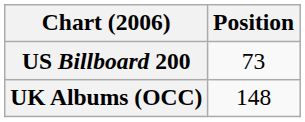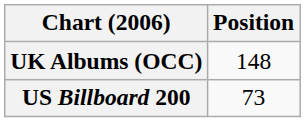rows swapped: UK Albums (OCC) <-> US Billboard 200
